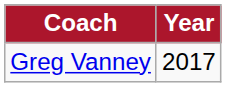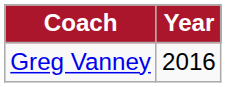Greg Vanney | Year: 2017 -> 2016
